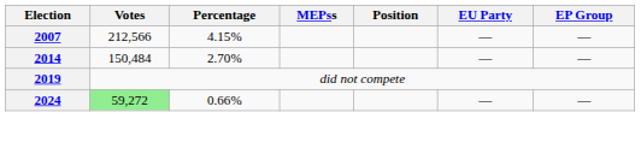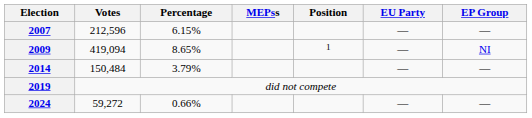2007 | Votes: 212,566 -> 212,596
2007 | Percentage: 4.15% -> 6.15%
+ row: 2009 | 419,094 | 8.65% | 1 | — | NI
2014 | Percentage: 2.70% -> 3.79%
2024 | Votes: lightgreen background -> no background
